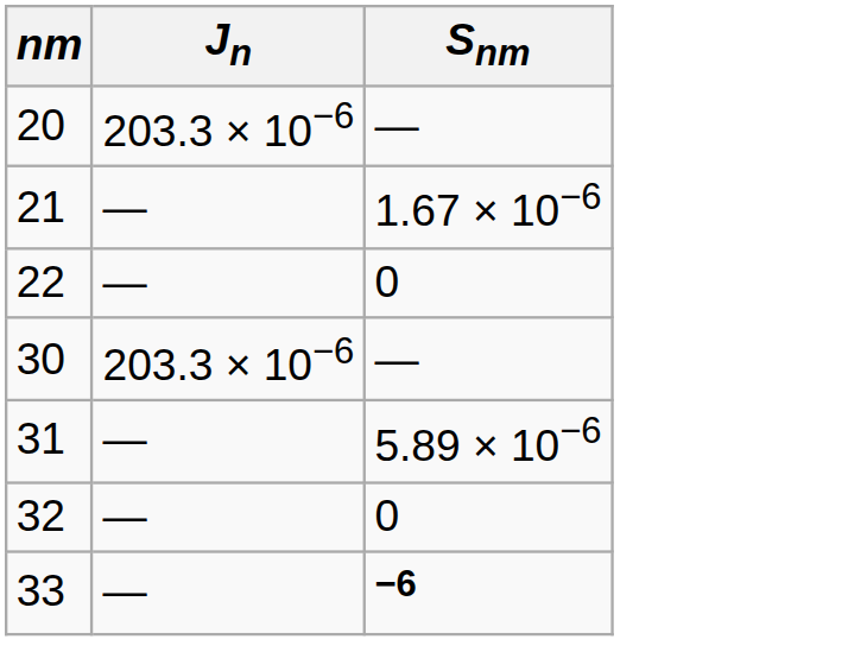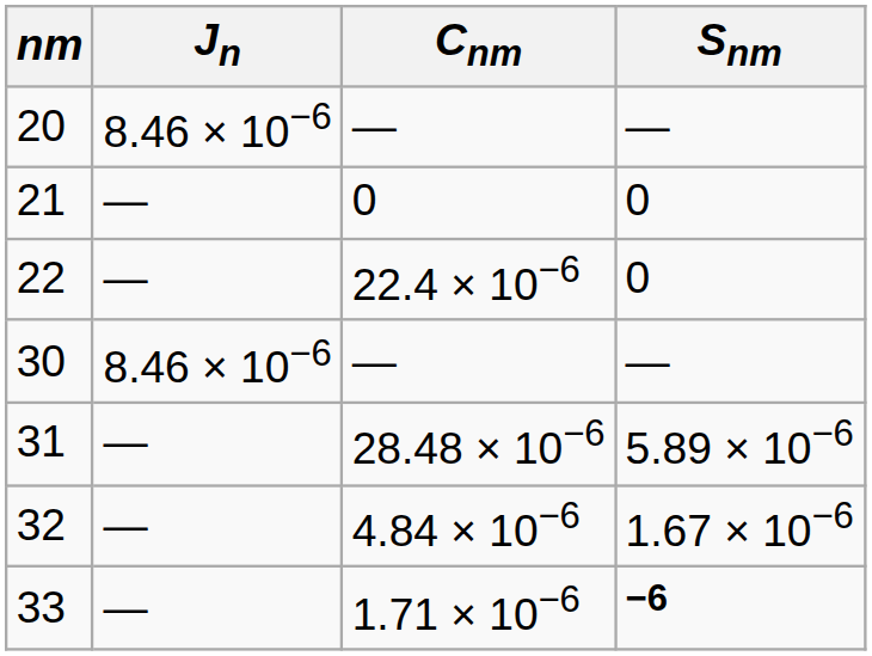+ column: Cnm | — | 0 | 22.4 × 10−6 | — | 28.48 × 10−6 | 4.84 × 10−6 | 1.71 × 10−6
20 | Jn: 203.3 × 10−6 -> 8.46 × 10−6
21 | Snm: 1.67 × 10−6 -> 0
30 | Jn: 203.3 × 10−6 -> 8.46 × 10−6
32 | Snm: 0 -> 1.67 × 10−6
